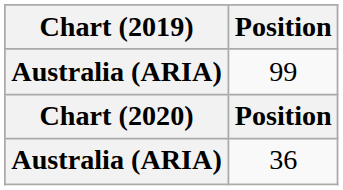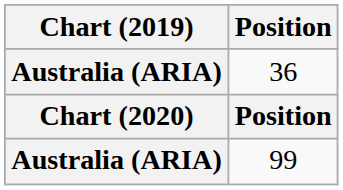rows swapped: 36 <-> 99
